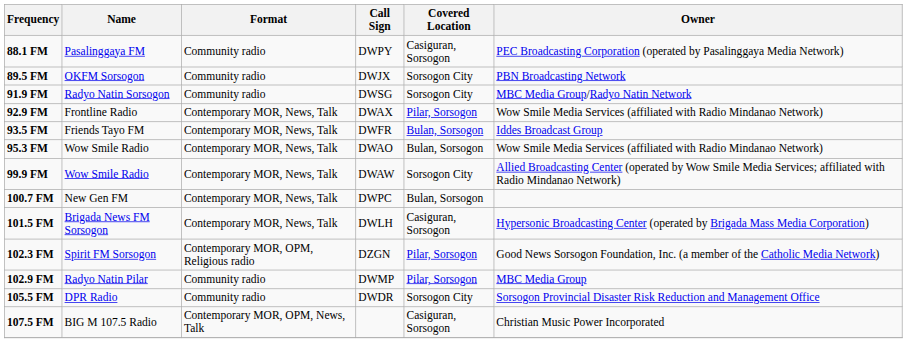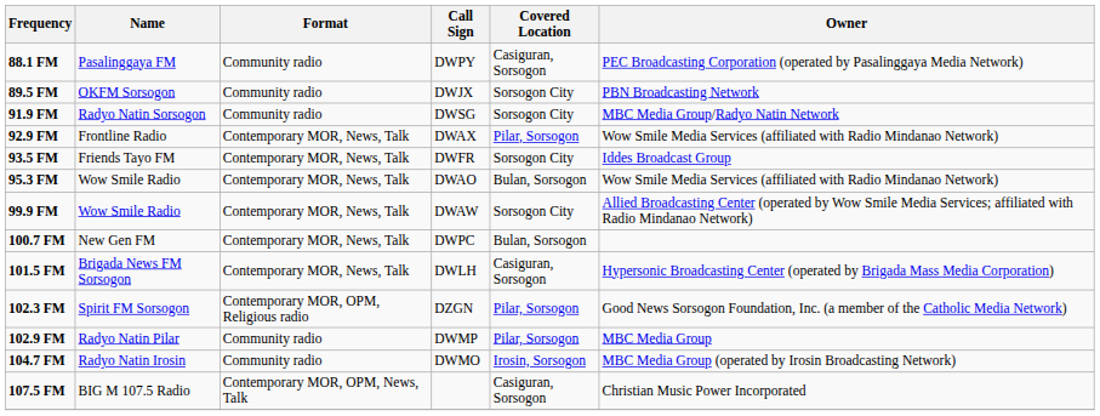93.5 FM | Covered Location: Bulan, Sorsogon -> Sorsogon City
+ row: 104.7 FM | Radyo Natin Irosin | Community radio | DWMO | Irosin, Sorsogon | MBC Media Group (operated by Irosin Broadcasting Network)
- row: 105.5 FM | DPR Radio | Community radio | DWDR | Sorsogon City | Sorsogon Provincial Disaster Risk Reduction and Management Office
